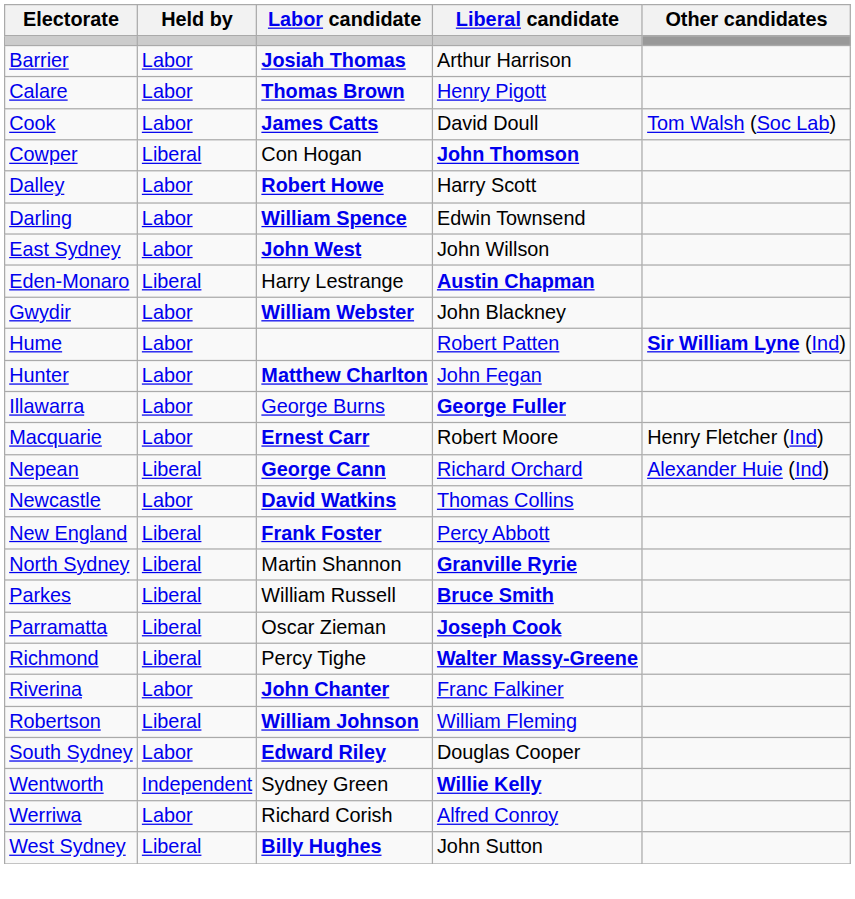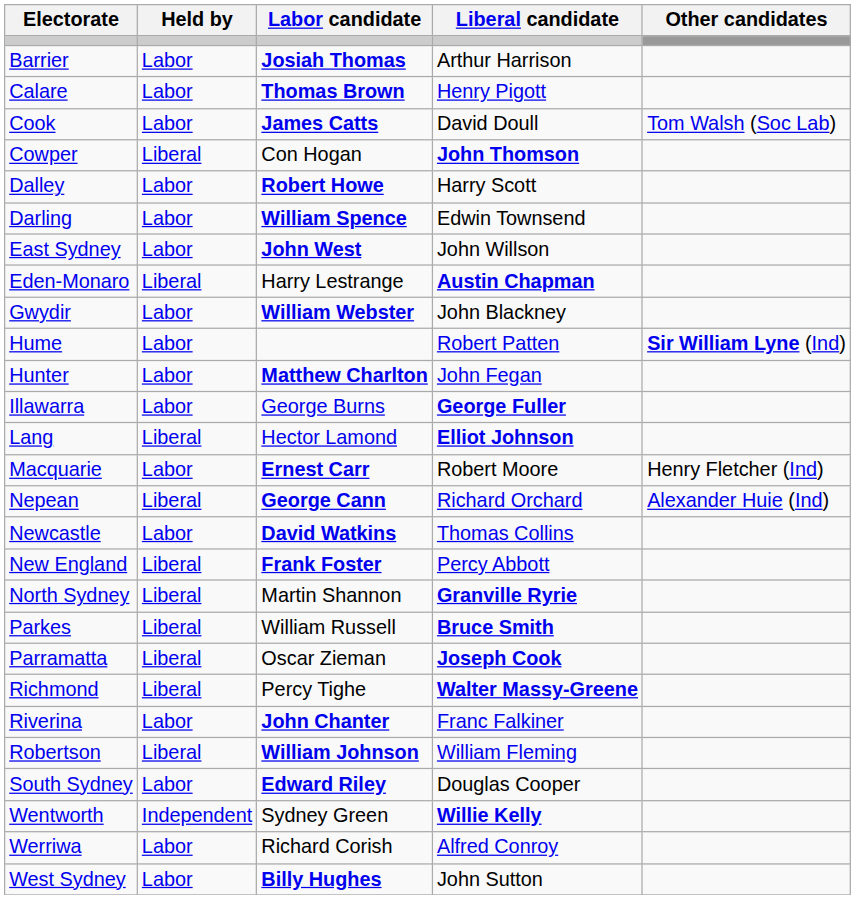+ row: Lang | Liberal | Hector Lamond | Elliot Johnson
West Sydney | Held by: Liberal -> Labor
